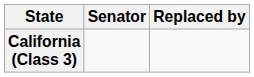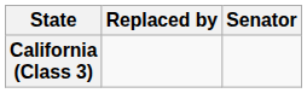columns swapped: Senator <-> Replaced by
